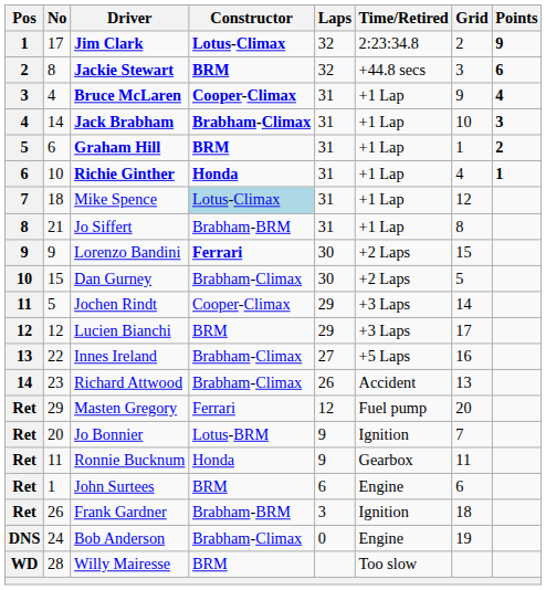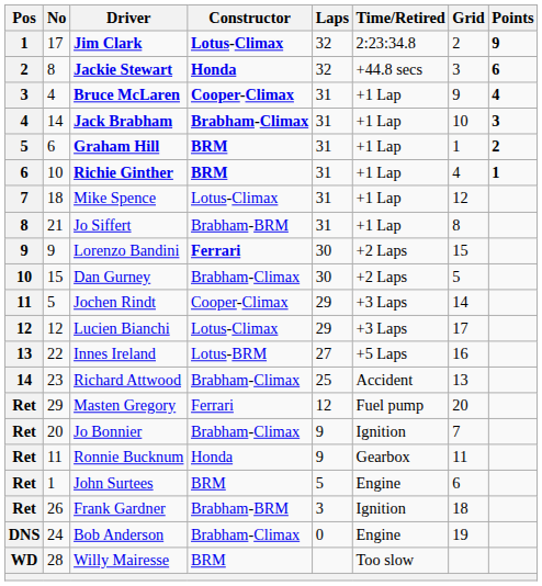Jackie Stewart | Constructor: BRM -> Honda
Richie Ginther | Constructor: Honda -> BRM
Mike Spence | Constructor: lightblue background -> no background
Lucien Bianchi | Constructor: BRM -> Lotus-Climax
Innes Ireland | Constructor: Brabham-Climax -> Lotus-BRM
Richard Attwood | Laps: 26 -> 25
Jo Bonnier | Constructor: Lotus-BRM -> Brabham-Climax
John Surtees | Laps: 6 -> 5
